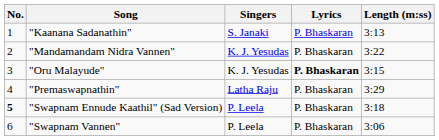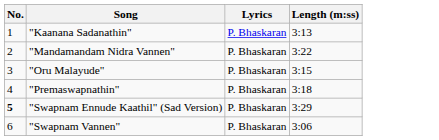- column: Singers | S. Janaki | K. J. Yesudas | K. J. Yesudas | Latha Raju | P. Leela | P. Leela
"Oru Malayude" | Lyrics: bold -> normal
"Premaswapnathin" | Length (m:ss): 3:29 -> 3:18
"Swapnam Ennude Kaathil" (Sad Version) | Length (m:ss): 3:18 -> 3:29
